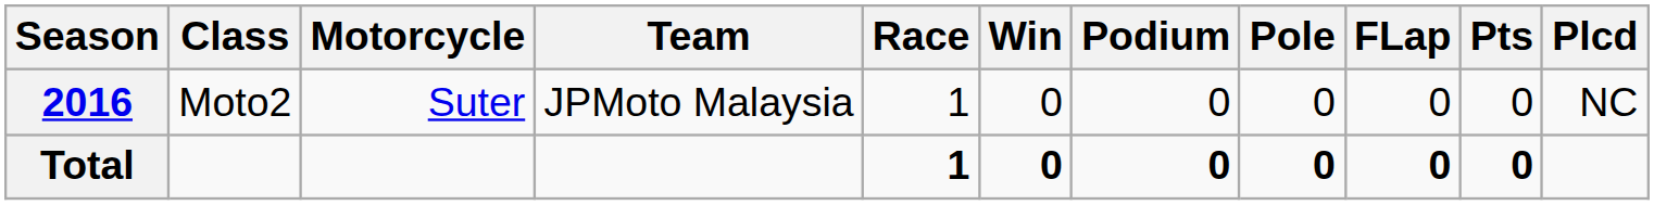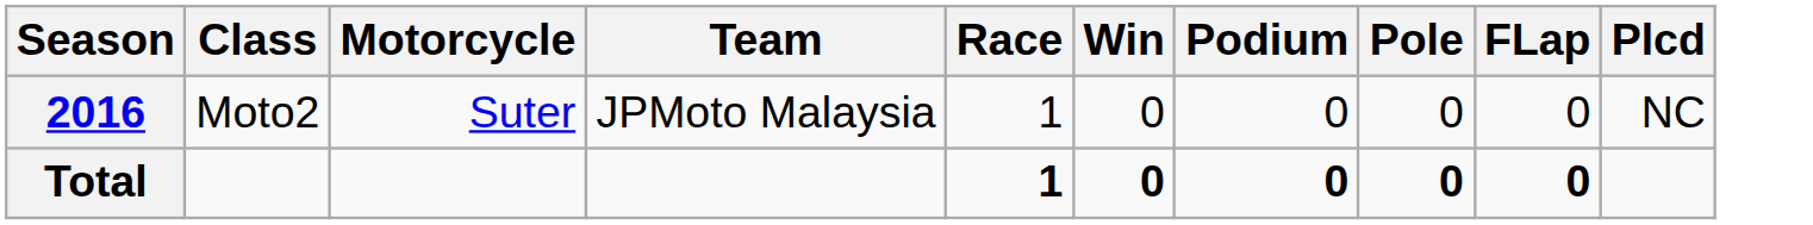- column: Pts | 0 | 0
